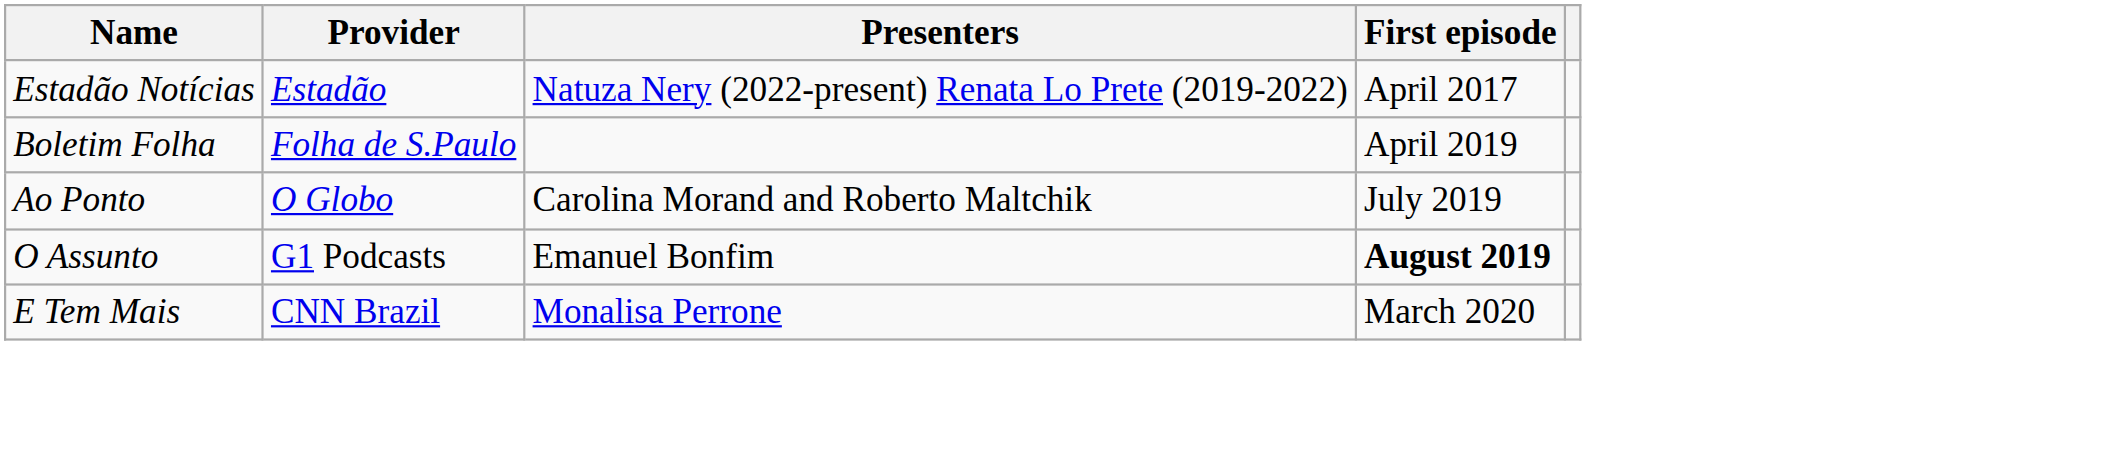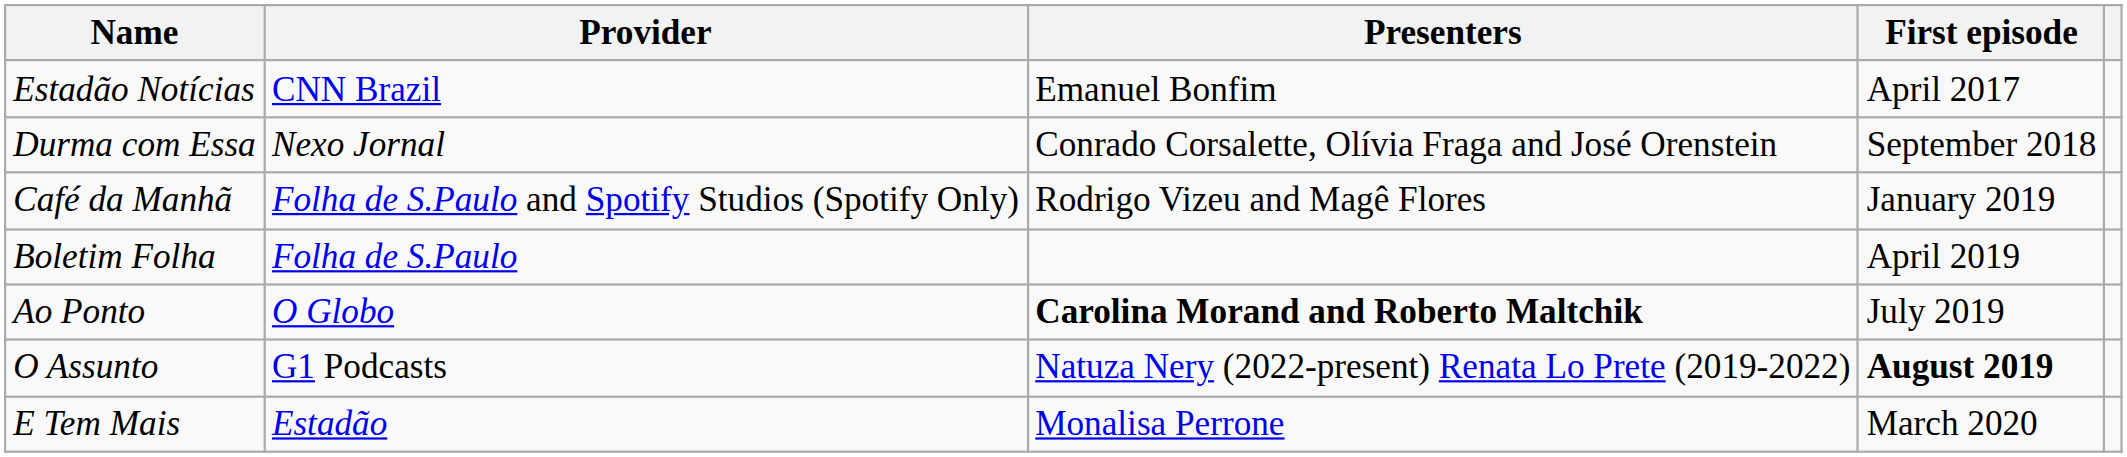Estadão Notícias | Provider: Estadão -> CNN Brazil
Estadão Notícias | Presenters: Natuza Nery (2022-present) Renata Lo Prete (2019-2022) -> Emanuel Bonfim
+ row: Durma com Essa | Nexo Jornal | Conrado Corsalette, Olívia Fraga and José Orenstein | September 2018
+ row: Café da Manhã | Folha de S.Paulo and Spotify Studios (Spotify Only) | Rodrigo Vizeu and Magê Flores | January 2019
Ao Ponto | Presenters: normal -> bold
O Assunto | Presenters: Emanuel Bonfim -> Natuza Nery (2022-present) Renata Lo Prete (2019-2022)
E Tem Mais | Provider: CNN Brazil -> Estadão
